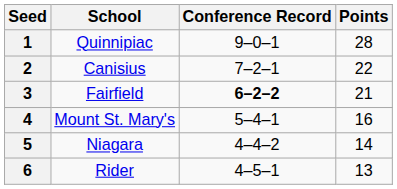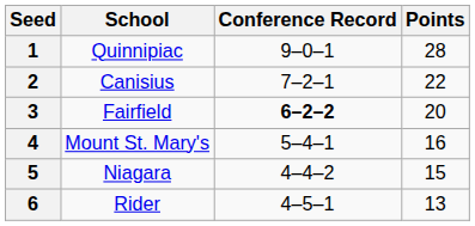3 | Points: 21 -> 20
5 | Points: 14 -> 15
